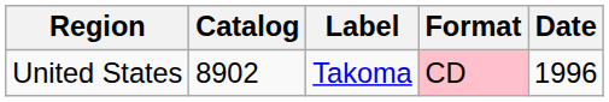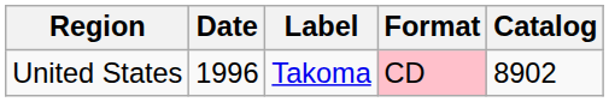columns swapped: Date <-> Catalog
